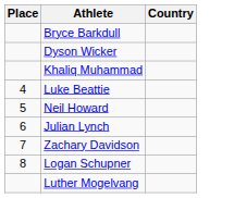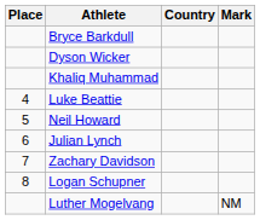+ column: Mark | NM
